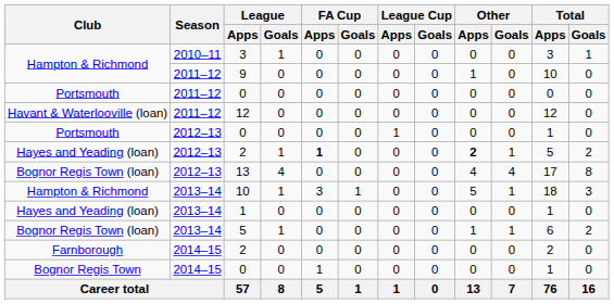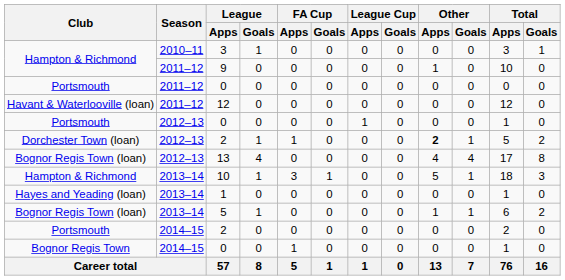2012–13 / 2 | Club: Hayes and Yeading (loan) -> Dorchester Town (loan)
2012–13 / 2 | FA Cup / Apps: bold -> normal
2014–15 / 2 | Club: Farnborough -> Portsmouth
